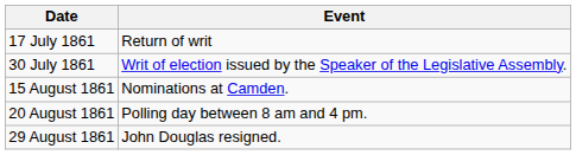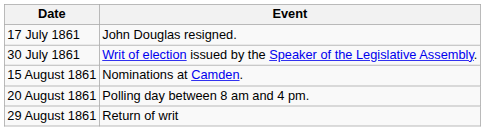17 July 1861 | Event: Return of writ -> John Douglas resigned.
29 August 1861 | Event: John Douglas resigned. -> Return of writ
